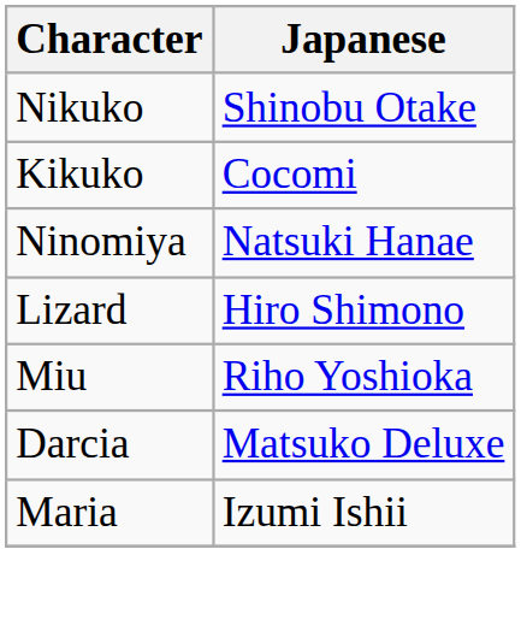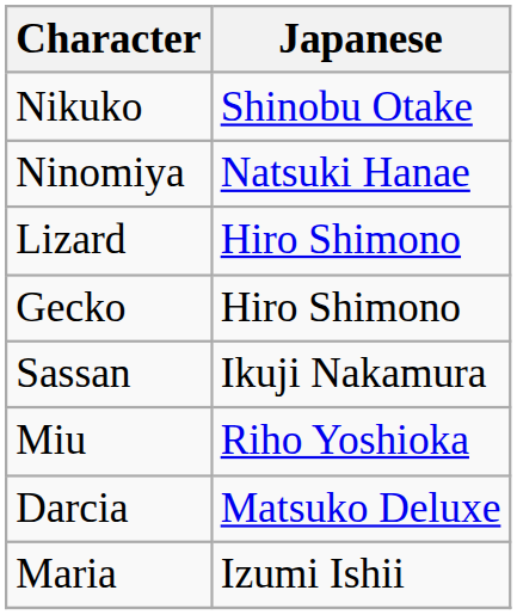- row: Kikuko | Cocomi
+ row: Gecko | Hiro Shimono
+ row: Sassan | Ikuji Nakamura
